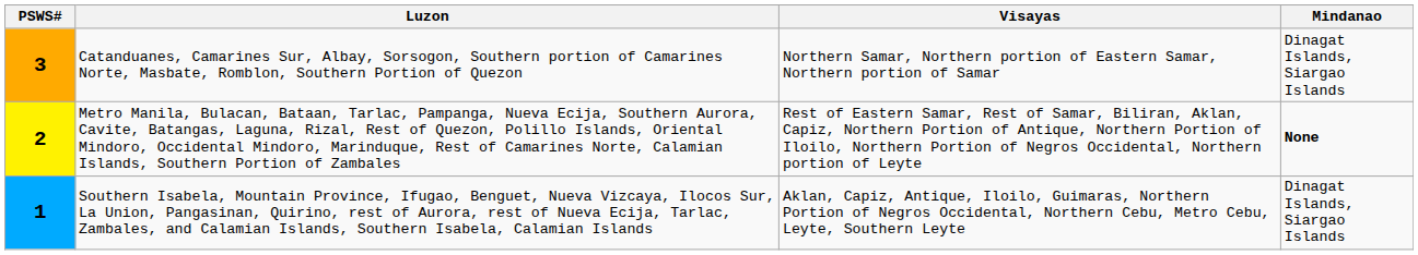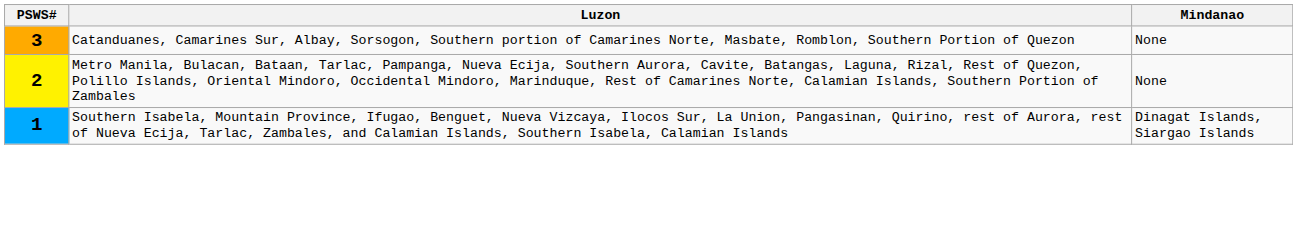- column: Visayas | Northern Samar, Northern portion of Eastern Samar, Northern portion of Samar | Rest of Eastern Samar, Rest of Samar, Biliran, Aklan, Capiz, Northern Portion of Antique, Northern Portion of Iloilo, Northern Portion of Negros Occidental, Northern portion of Leyte | Aklan, Capiz, Antique, Iloilo, Guimaras, Northern Portion of Negros Occidental, Northern Cebu, Metro Cebu, Leyte, Southern Leyte
3 | Mindanao: Dinagat Islands, Siargao Islands -> None
2 | Mindanao: bold -> normal
